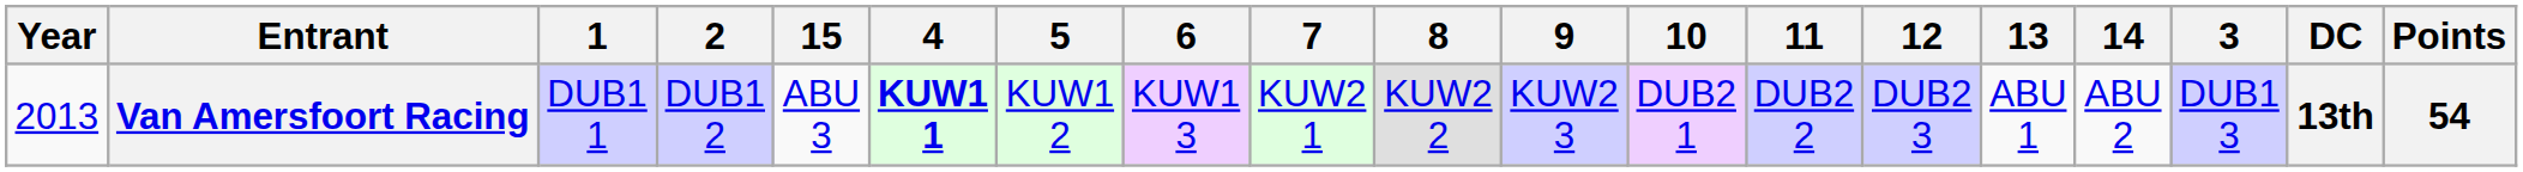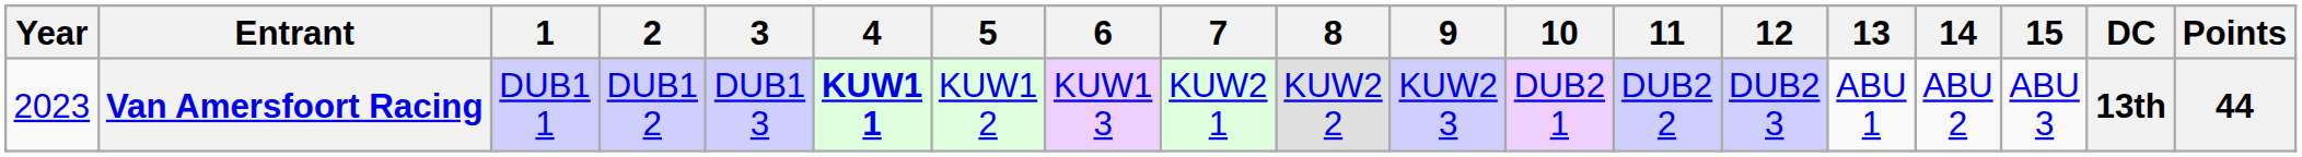columns swapped: 3 <-> 15
Van Amersfoort Racing | Year: 2013 -> 2023
Van Amersfoort Racing | Points: 54 -> 44
